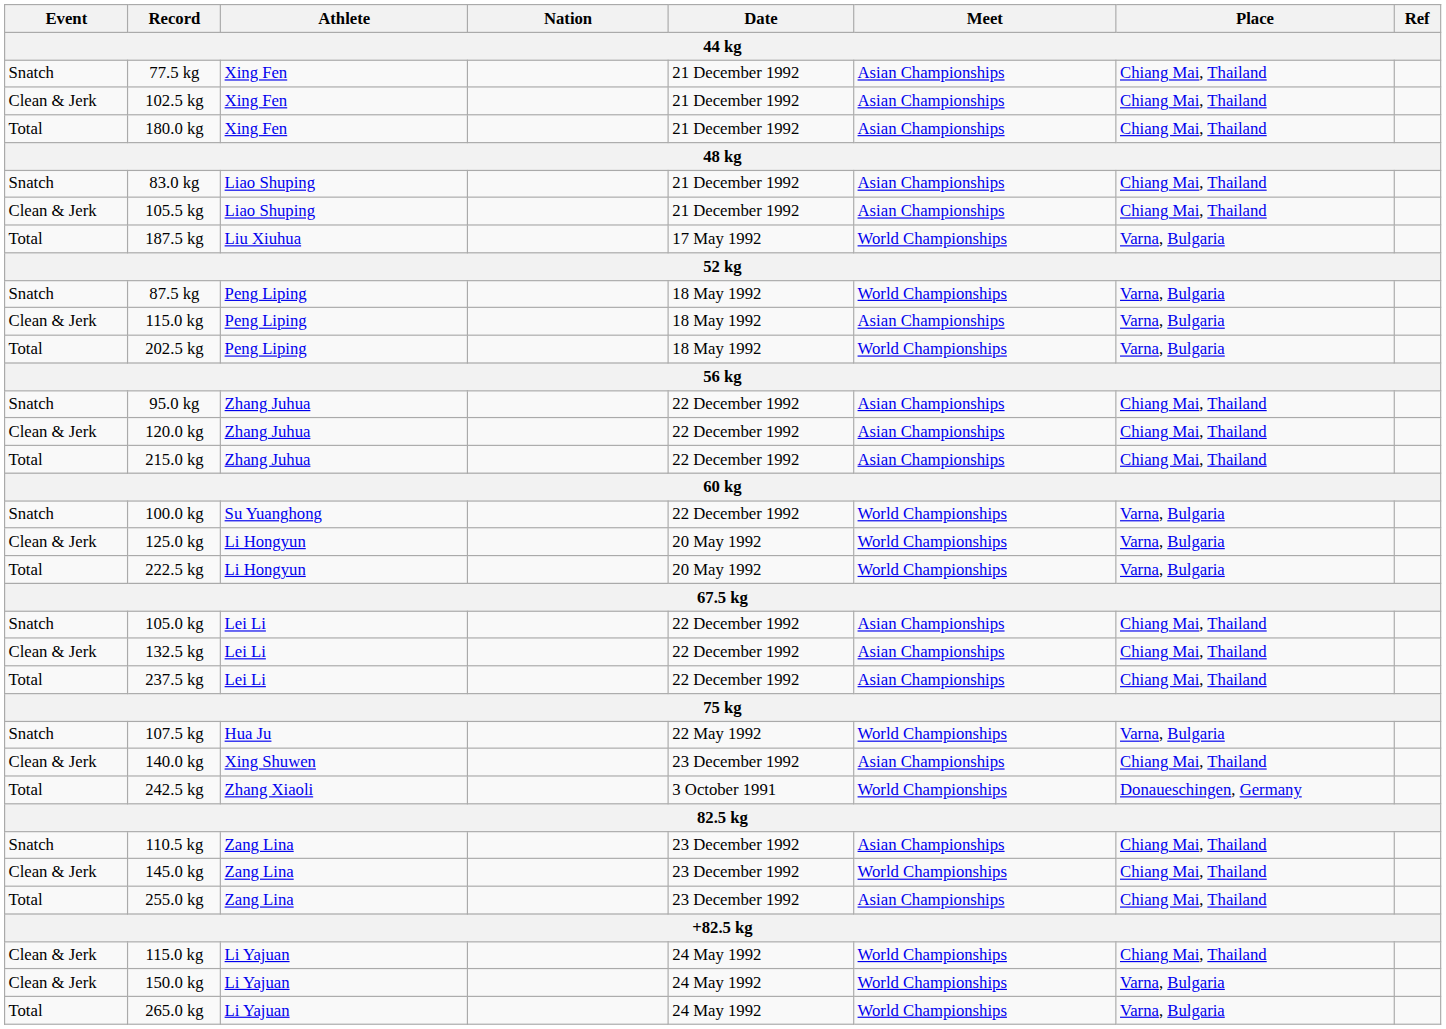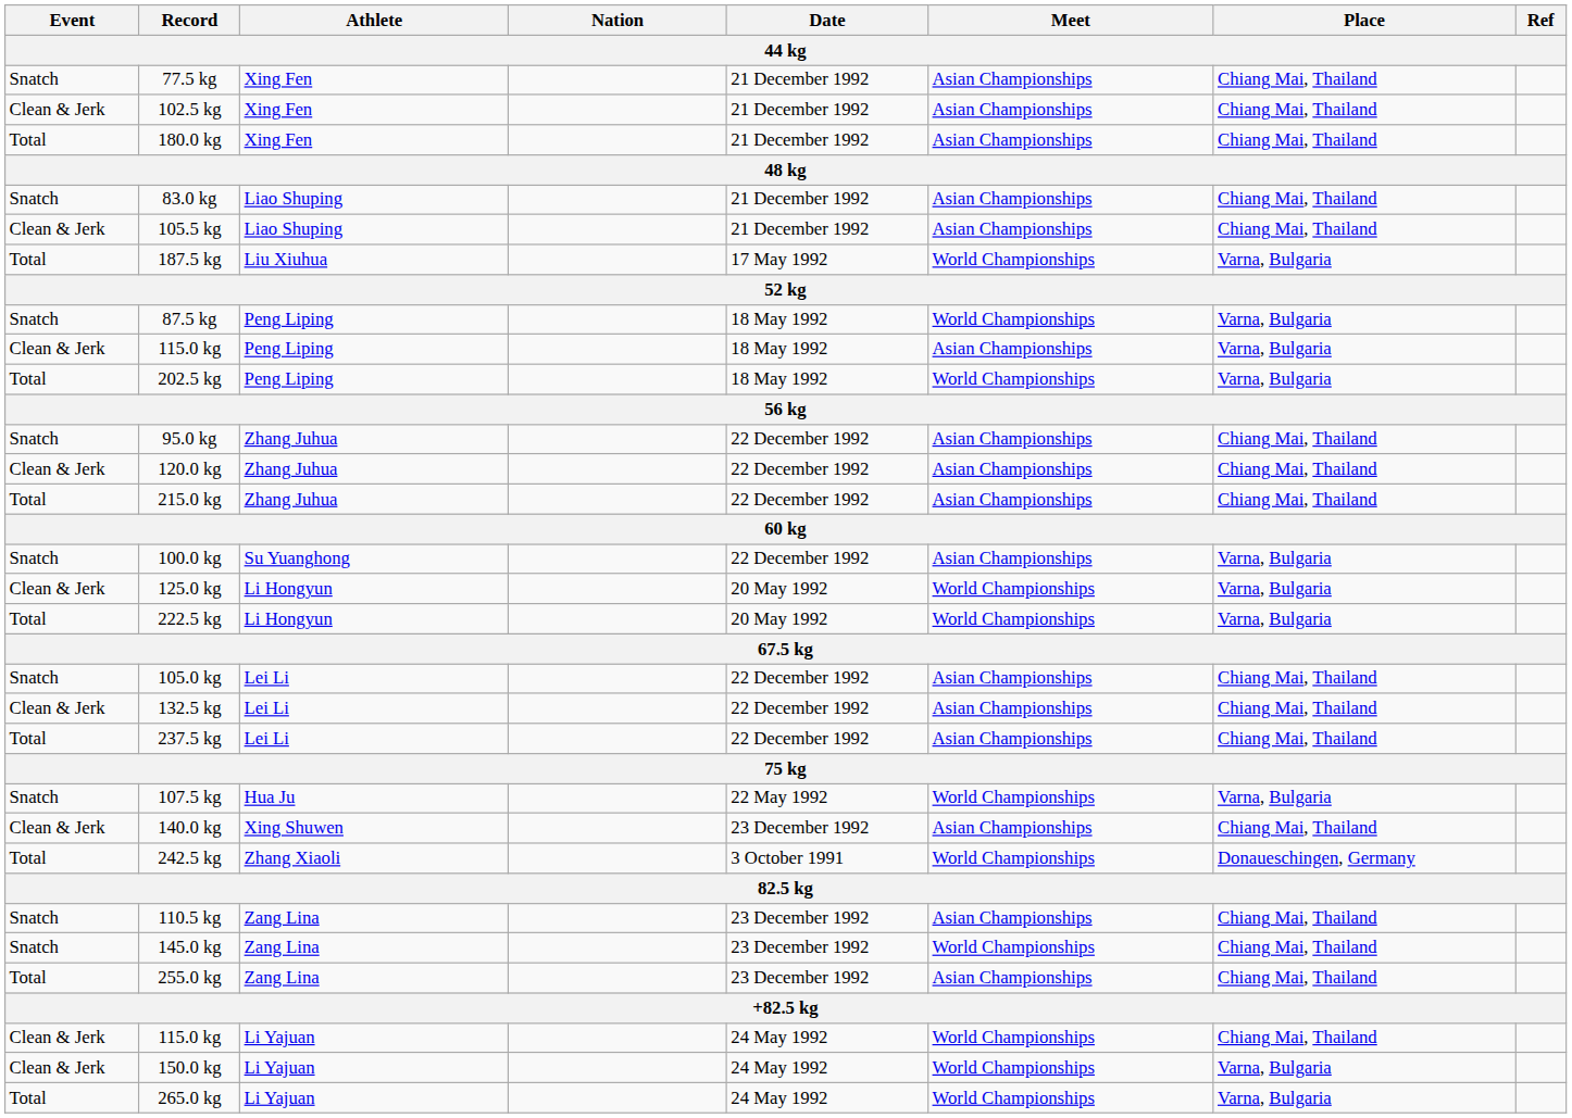100.0 kg | Meet: World Championships -> Asian Championships
145.0 kg | Event: Clean & Jerk -> Snatch
